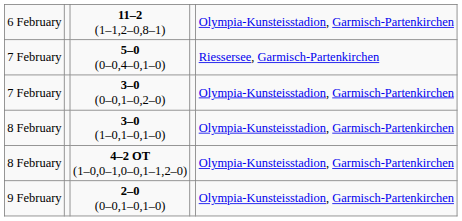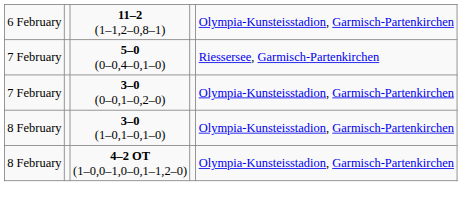- row: 9 February | 2–0 (0–0,1–0,1–0) | Olympia-Kunsteisstadion, Garmisch-Partenkirchen
